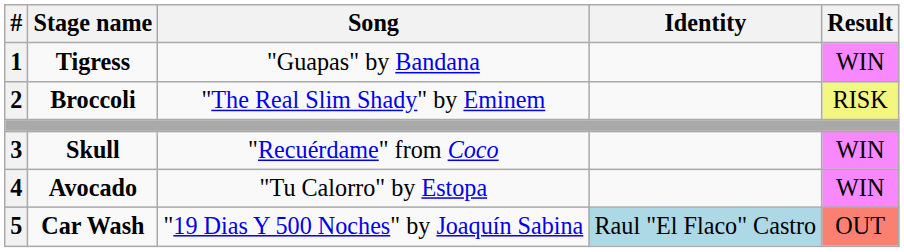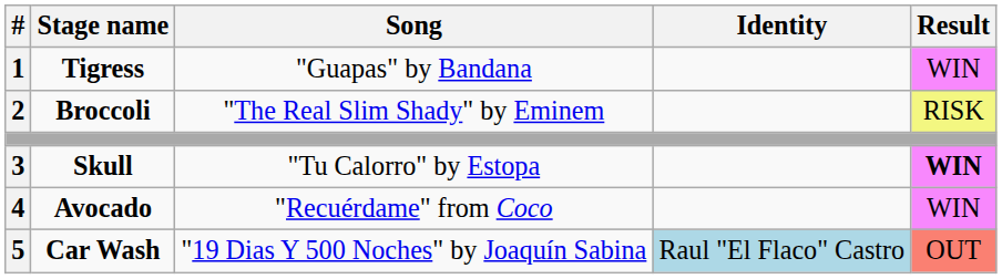Skull | Song: "Recuérdame" from Coco -> "Tu Calorro" by Estopa
Skull | Result: normal -> bold
Avocado | Song: "Tu Calorro" by Estopa -> "Recuérdame" from Coco
